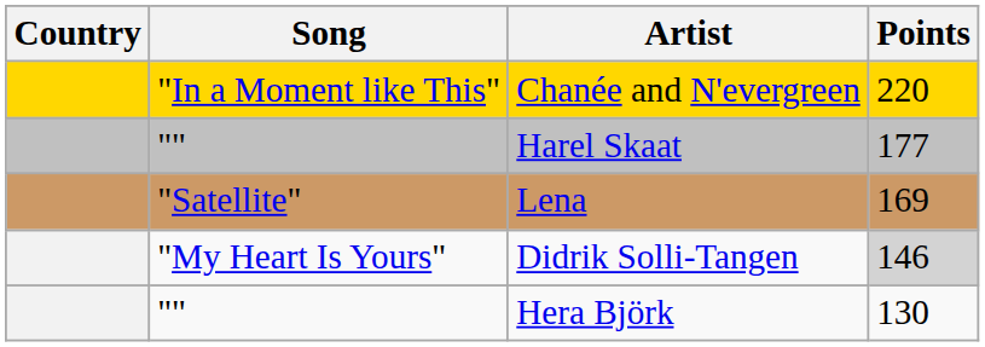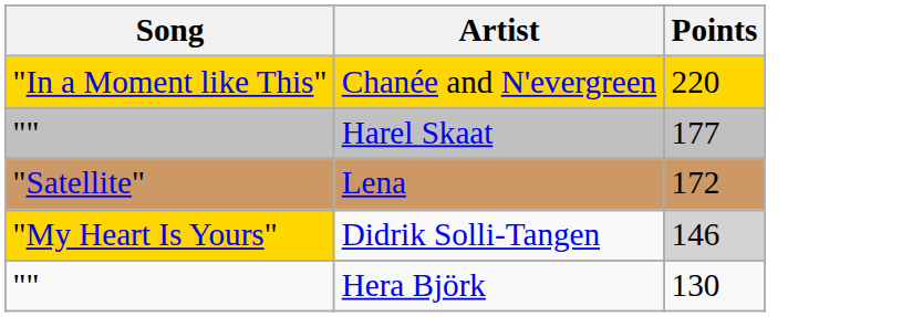- column: Country
Lena | Points: 169 -> 172
Didrik Solli-Tangen | Song: no background -> gold background
